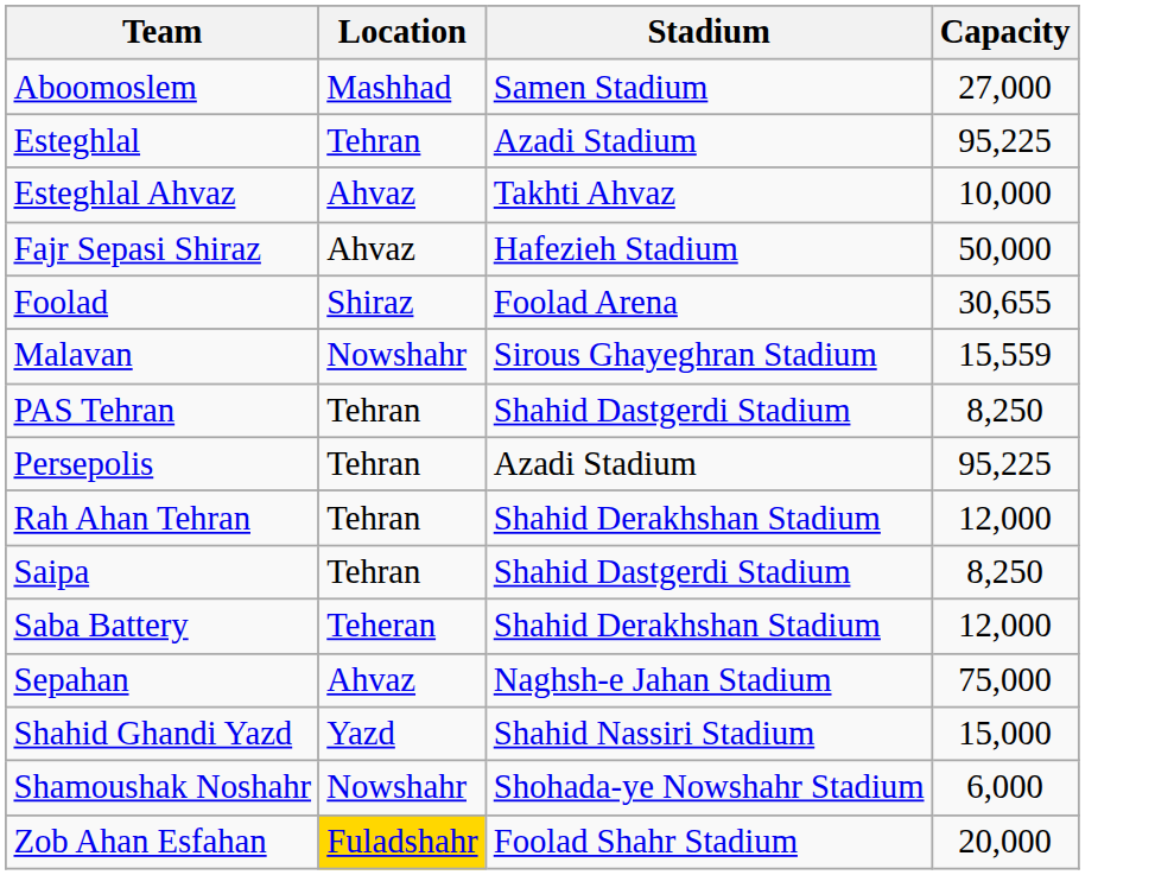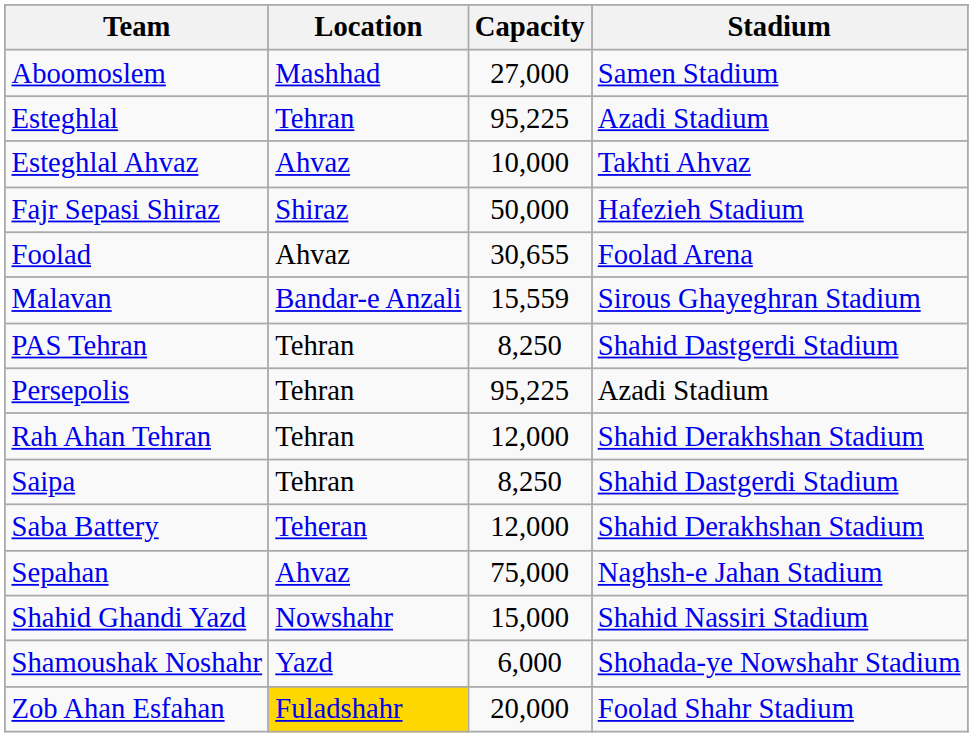columns swapped: Stadium <-> Capacity
Fajr Sepasi Shiraz | Location: Ahvaz -> Shiraz
Foolad | Location: Shiraz -> Ahvaz
Malavan | Location: Nowshahr -> Bandar-e Anzali
Shahid Ghandi Yazd | Location: Yazd -> Nowshahr
Shamoushak Noshahr | Location: Nowshahr -> Yazd
